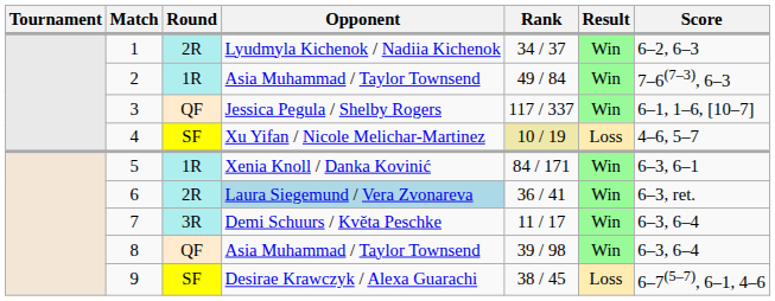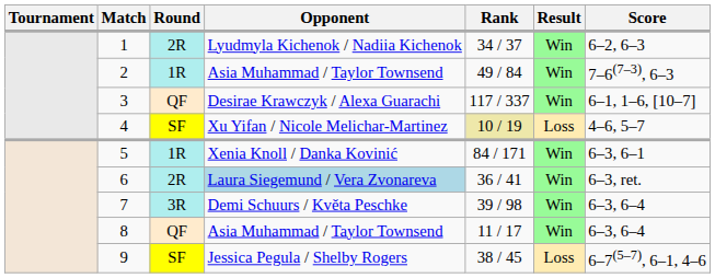3 | Opponent: Jessica Pegula / Shelby Rogers -> Desirae Krawczyk / Alexa Guarachi
7 | Rank: 11 / 17 -> 39 / 98
8 | Rank: 39 / 98 -> 11 / 17
9 | Opponent: Desirae Krawczyk / Alexa Guarachi -> Jessica Pegula / Shelby Rogers
